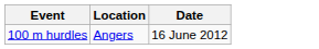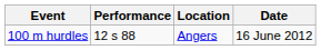+ column: Performance | 12 s 88
